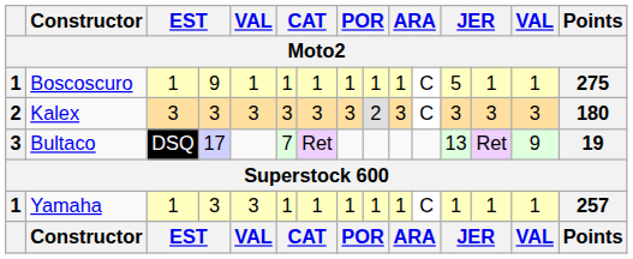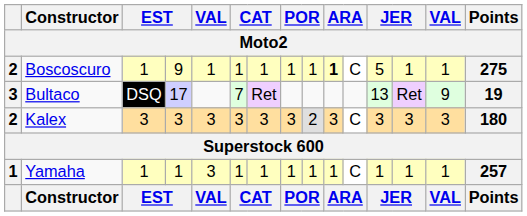Boscoscuro | column 1: 1 -> 2
Boscoscuro | column 10: normal -> bold
rows swapped: Kalex <-> Bultaco
Yamaha | column 4: 3 -> 1
